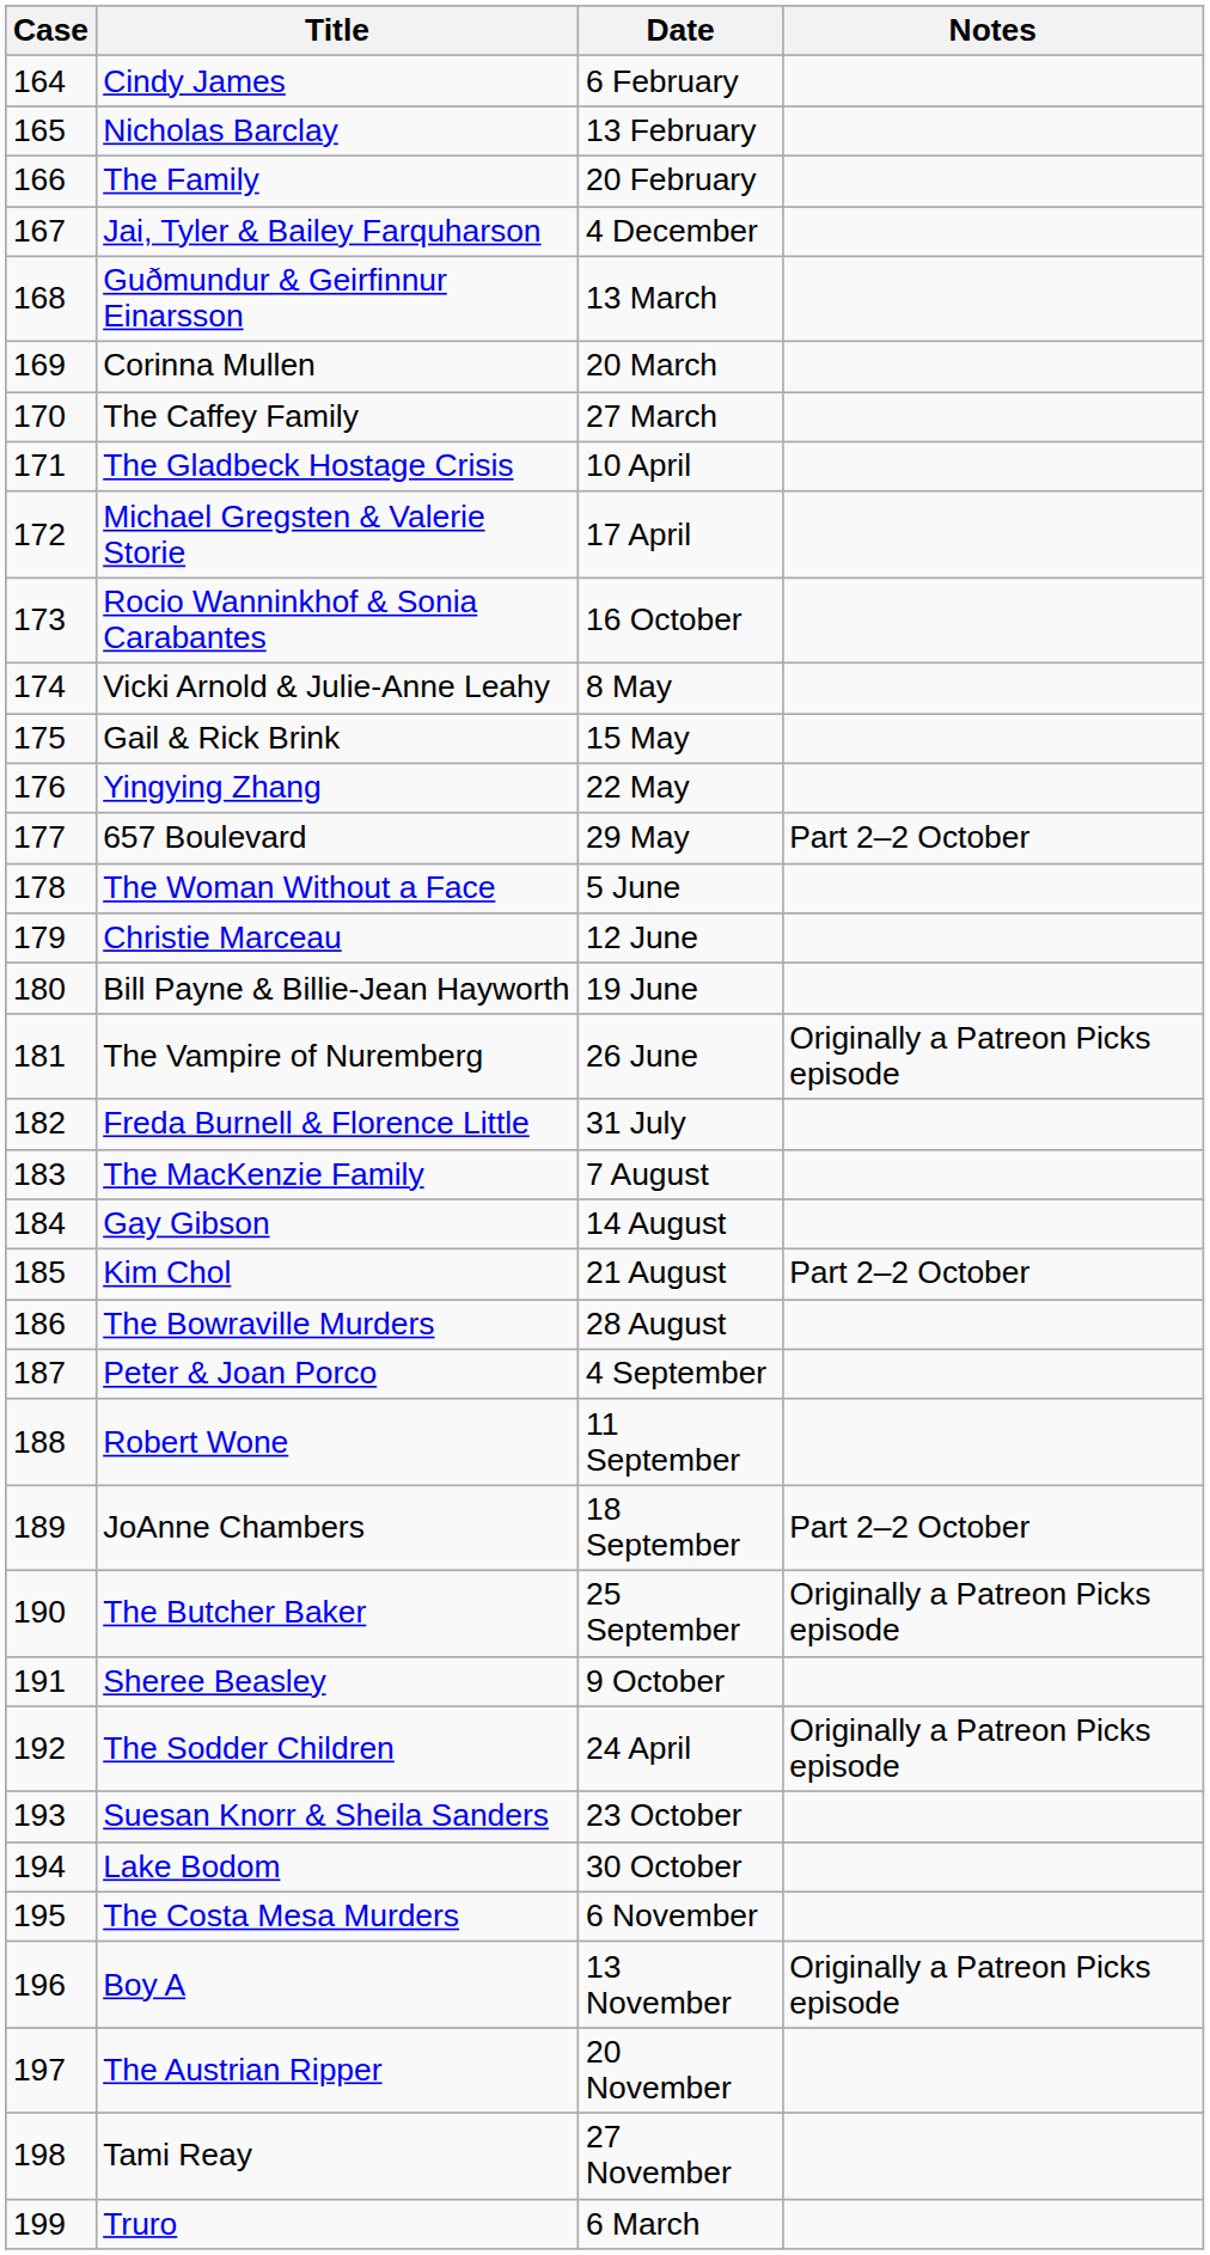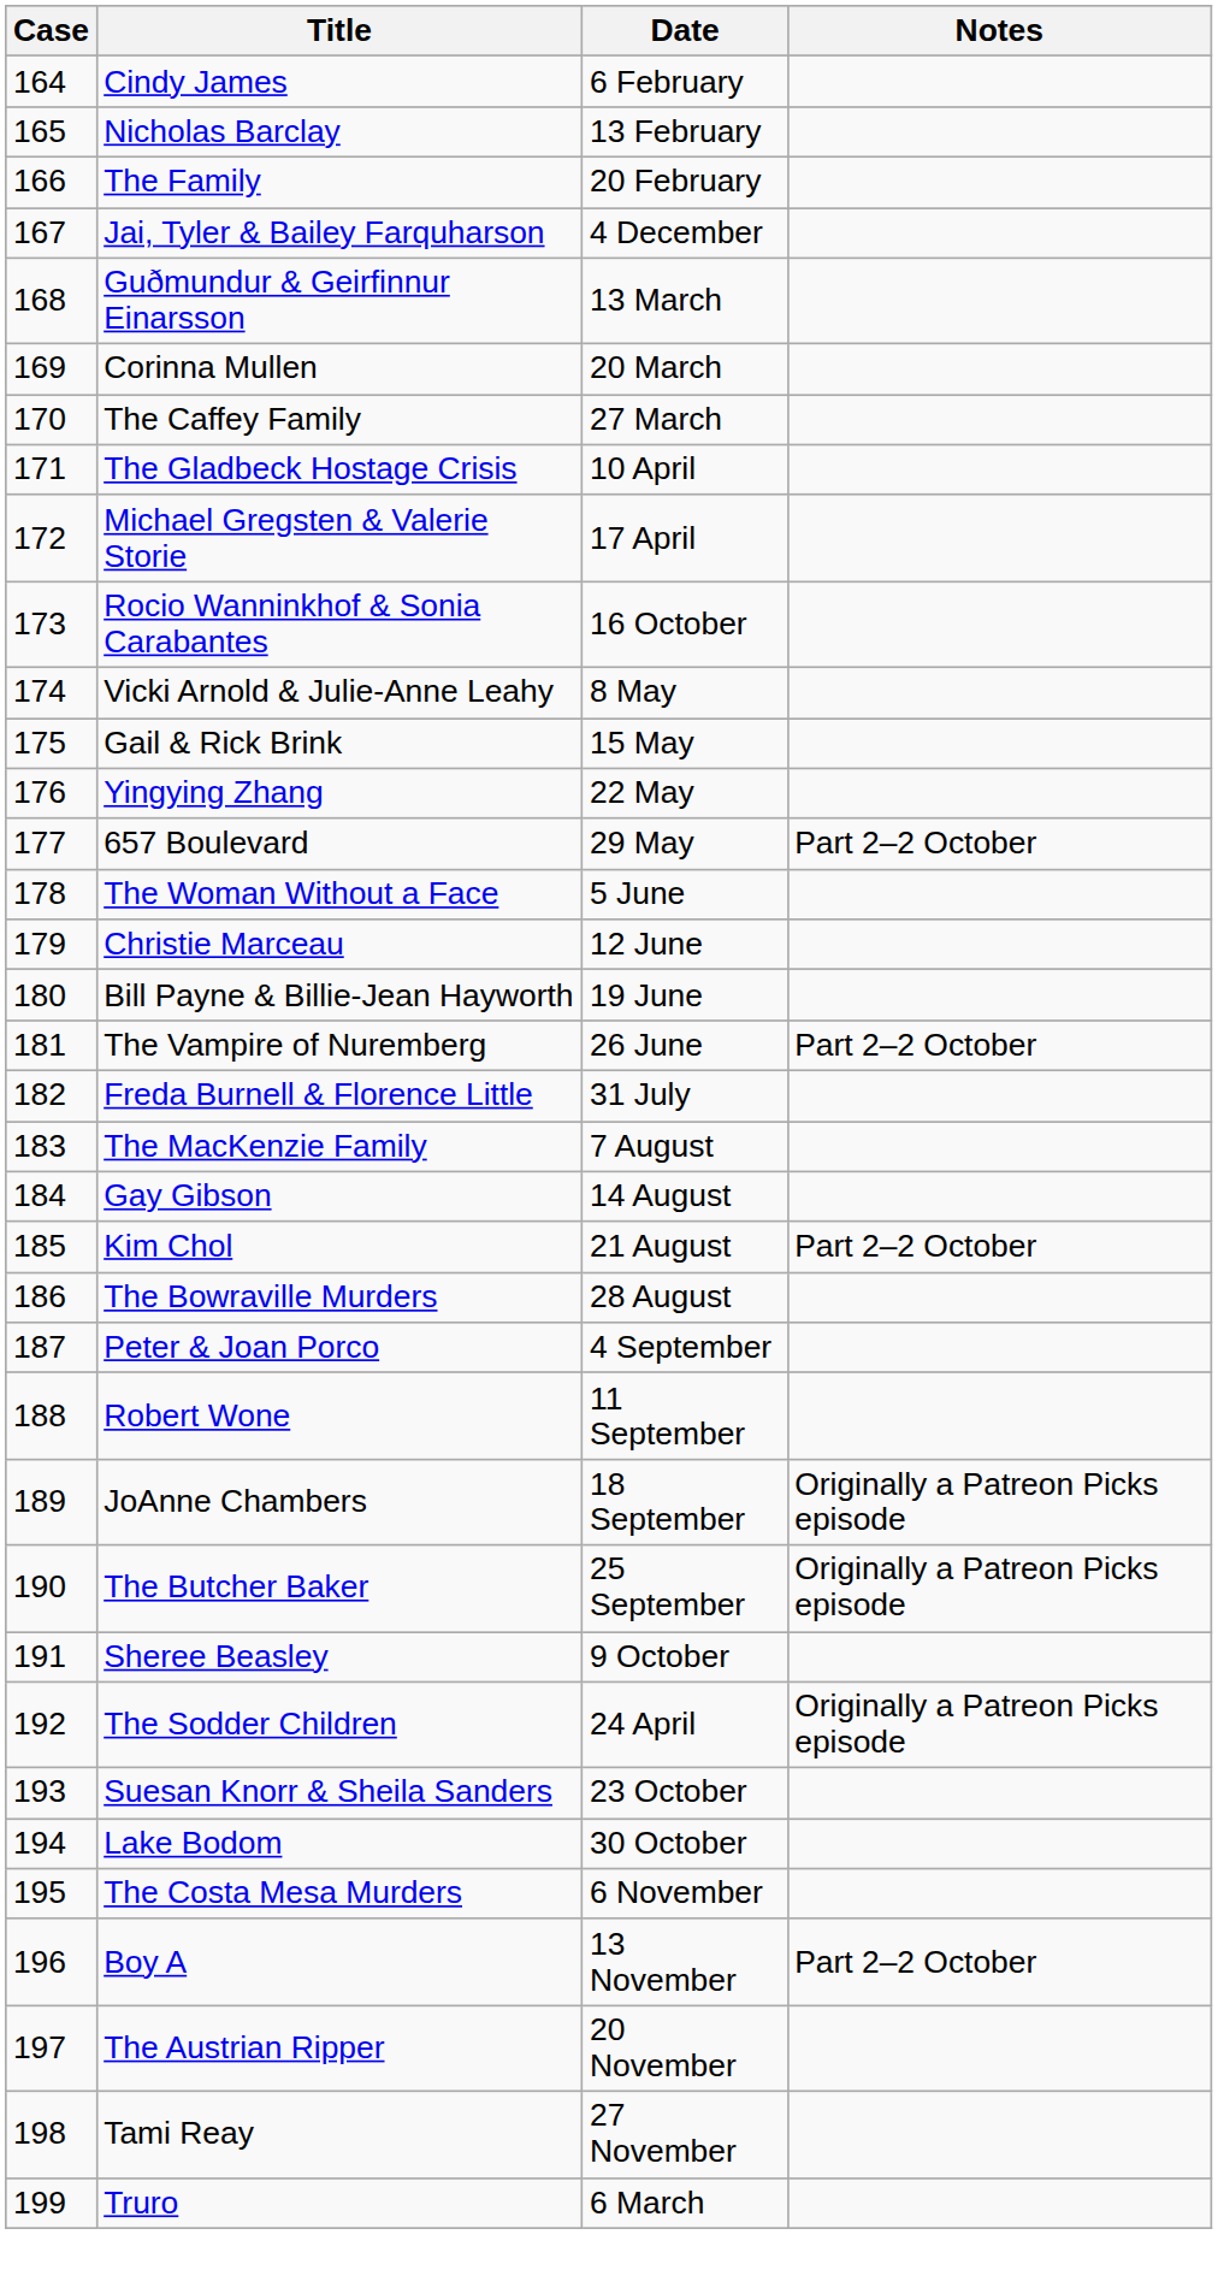The Vampire of Nuremberg | Notes: Originally a Patreon Picks episode -> Part 2–2 October
JoAnne Chambers | Notes: Part 2–2 October -> Originally a Patreon Picks episode
Boy A | Notes: Originally a Patreon Picks episode -> Part 2–2 October
